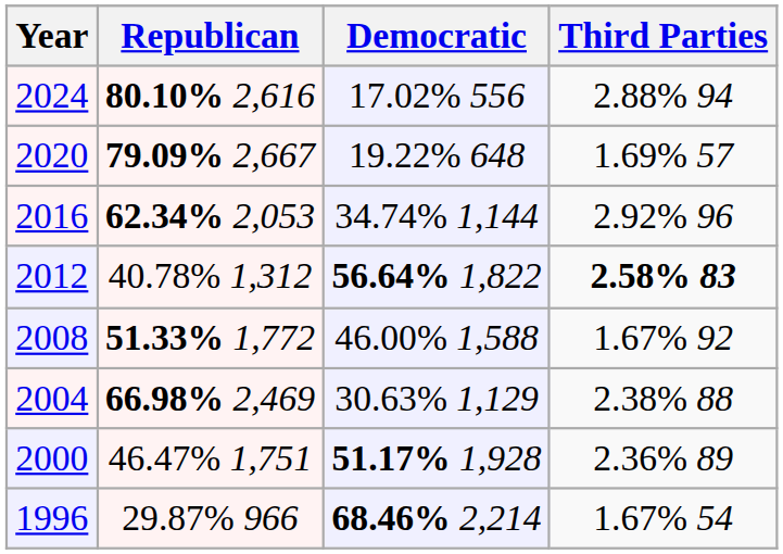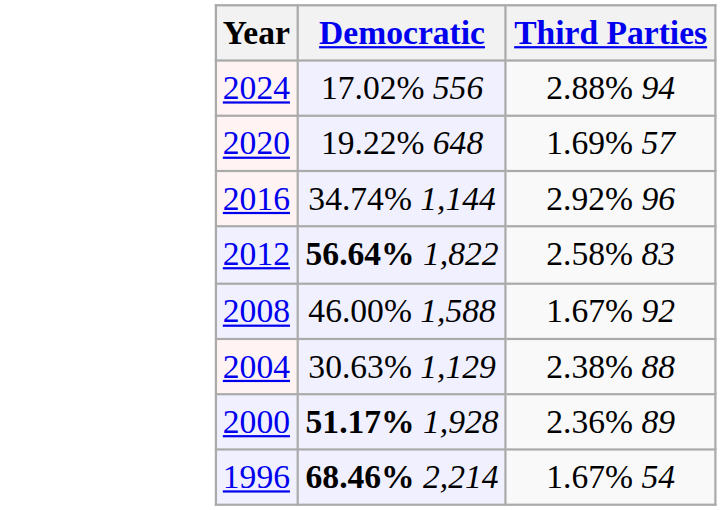- column: Republican | 80.10% 2,616 | 79.09% 2,667 | 62.34% 2,053 | 40.78% 1,312 | 51.33% 1,772 | 66.98% 2,469 | 46.47% 1,751 | 29.87% 966
2012 | Third Parties: bold -> normal
